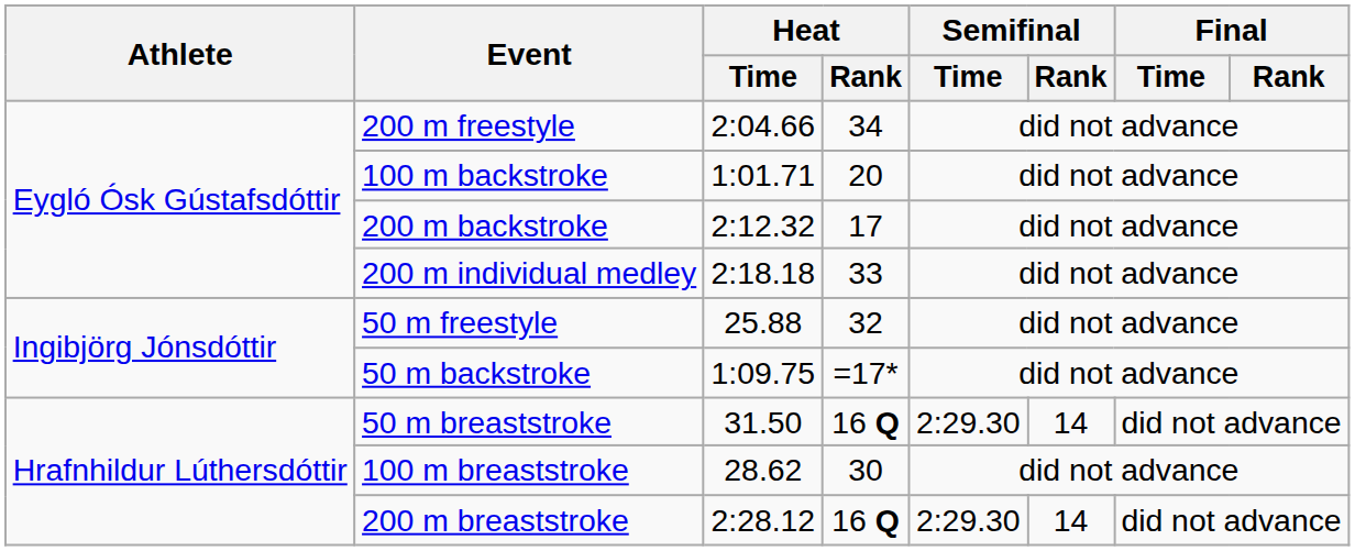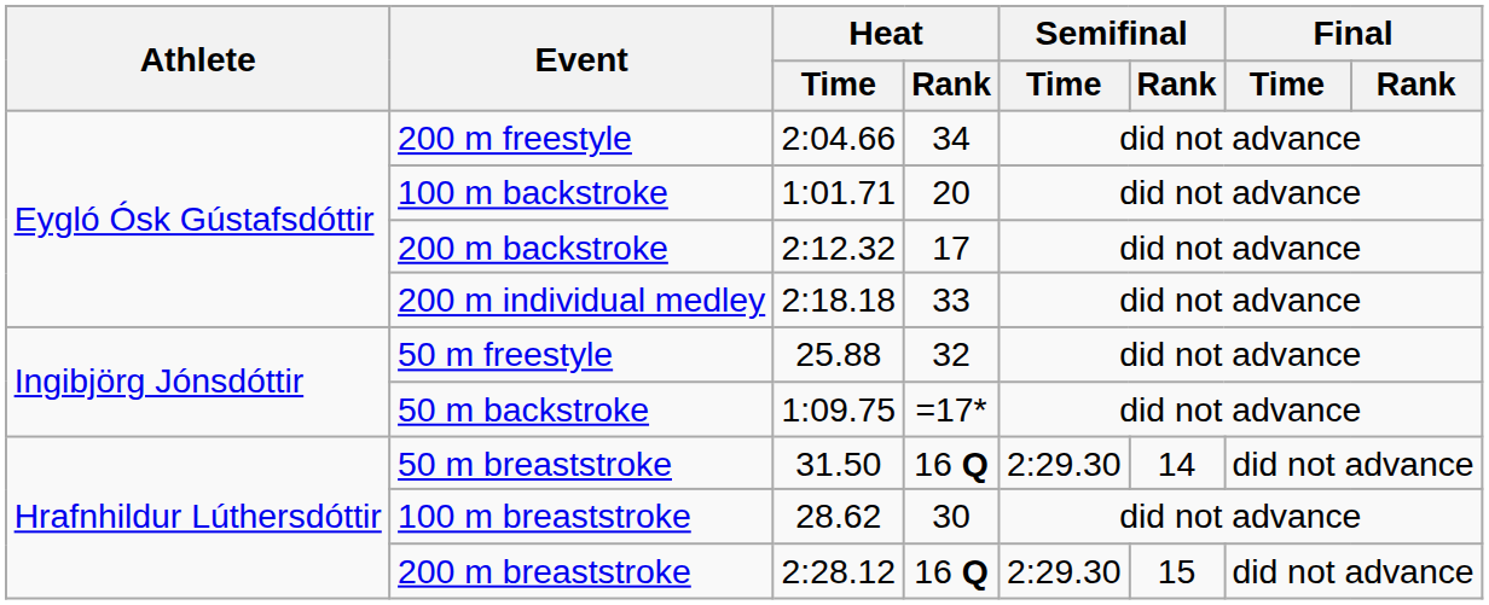200 m breaststroke | Semifinal / Rank: 14 -> 15
